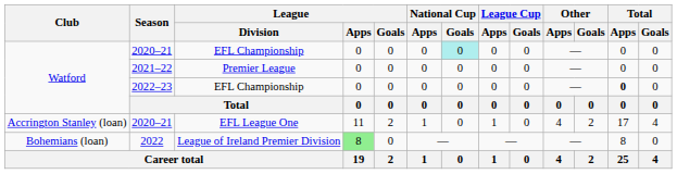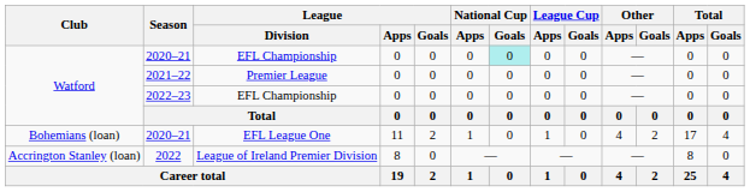2022–23 | Total / Apps: bold -> normal
2020–21 / EFL League One | Club: Accrington Stanley (loan) -> Bohemians (loan)
2022 | Club: Bohemians (loan) -> Accrington Stanley (loan)
2022 | League / Apps: lightgreen background -> no background
